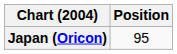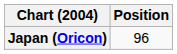Japan (Oricon) | Position: 95 -> 96
